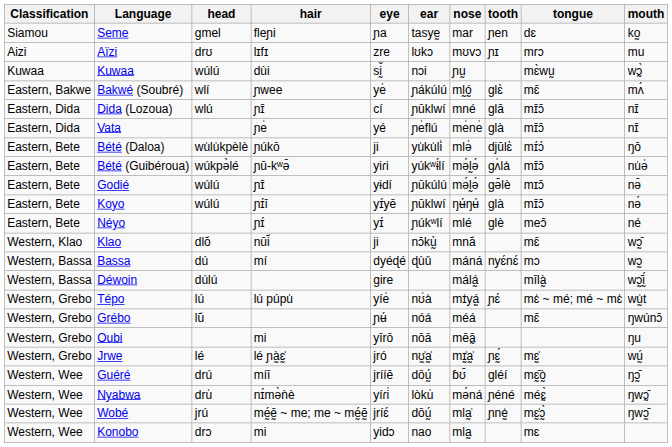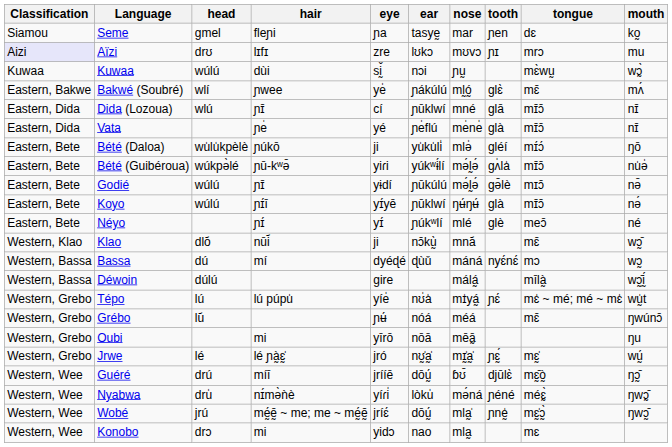Aïzi | Classification: no background -> lavender background
Bété (Daloa) | tooth: djūlɛ̀ -> gléí
Guéré | tooth: gléí -> djūlɛ̀
